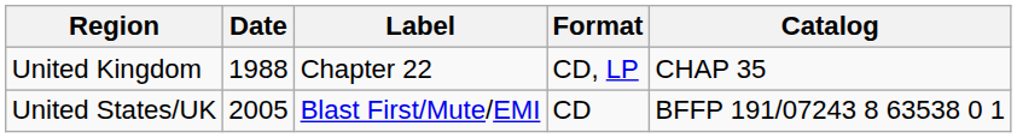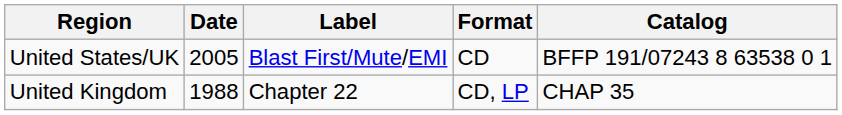rows swapped: United Kingdom <-> United States/UK
